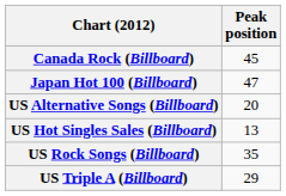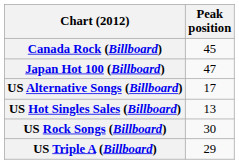US Alternative Songs (Billboard) | Peak position: 20 -> 17
US Rock Songs (Billboard) | Peak position: 35 -> 30
